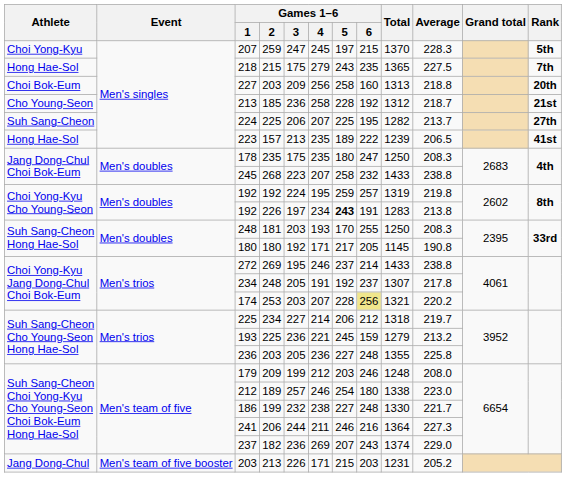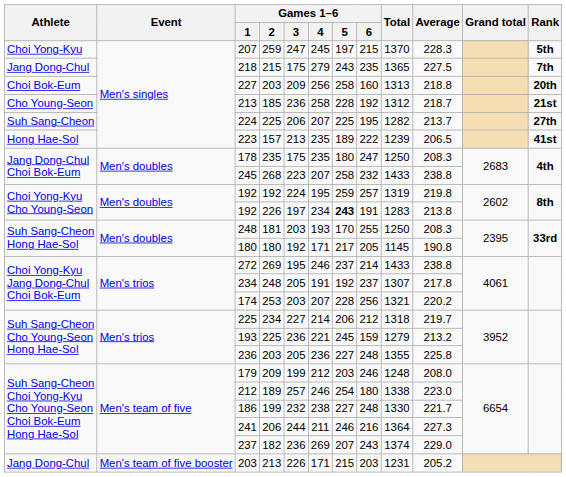218 | Athlete: Hong Hae-Sol -> Jang Dong-Chul
174 | Games 1–6 / 6: khaki background -> no background
